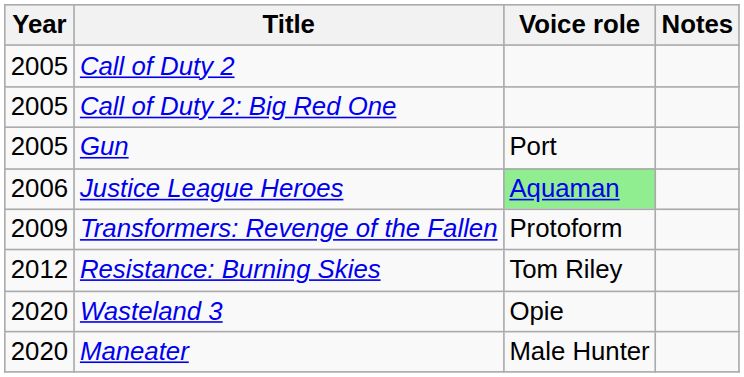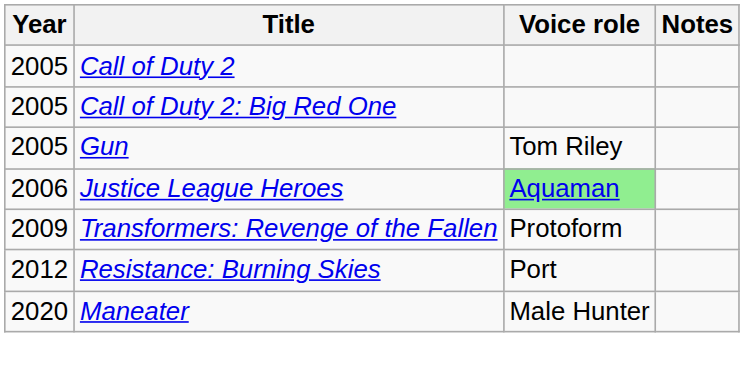Gun | Voice role: Port -> Tom Riley
Resistance: Burning Skies | Voice role: Tom Riley -> Port
- row: 2020 | Wasteland 3 | Opie
